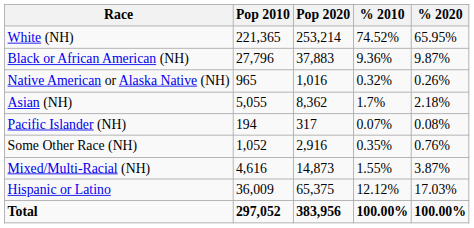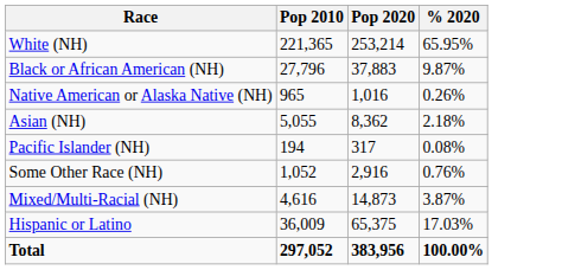- column: % 2010 | 74.52% | 9.36% | 0.32% | 1.7% | 0.07% | 0.35% | 1.55% | 12.12% | 100.00%
